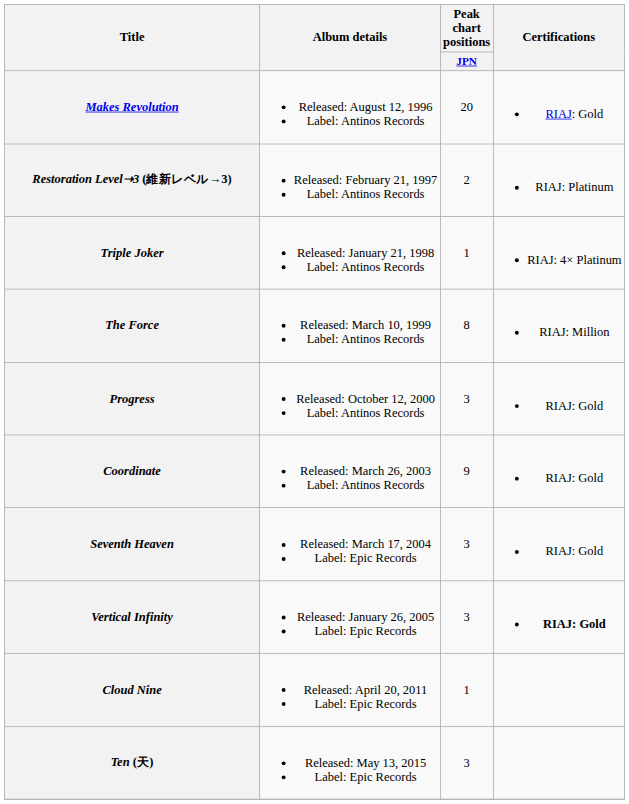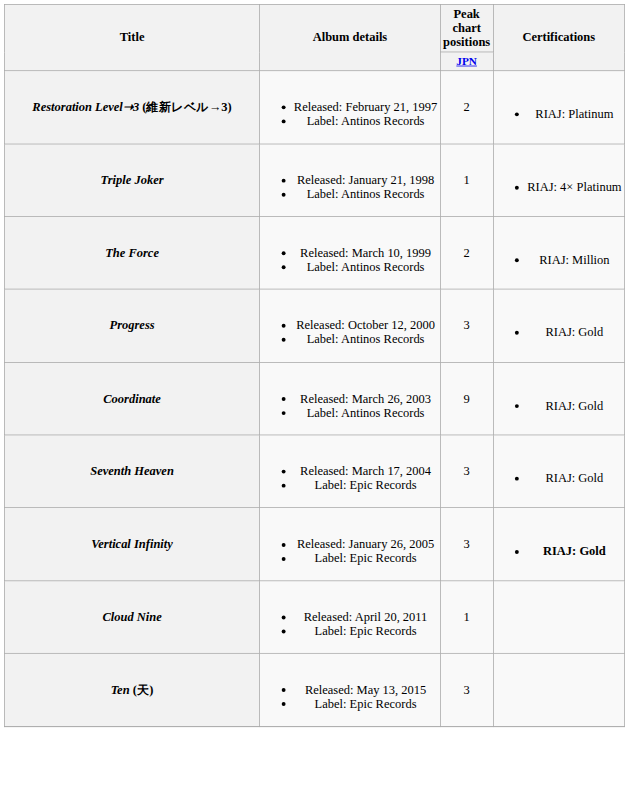- row: Makes Revolution | Released: August 12, 1996 Label: Antinos Records | 20 | RIAJ: Gold
The Force | Peak chart positions / JPN: 8 -> 2
